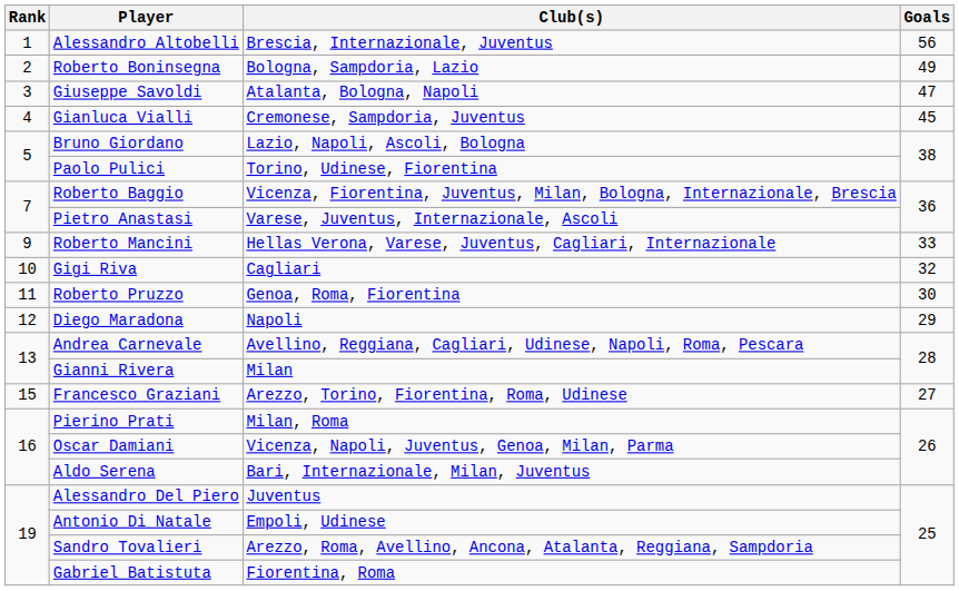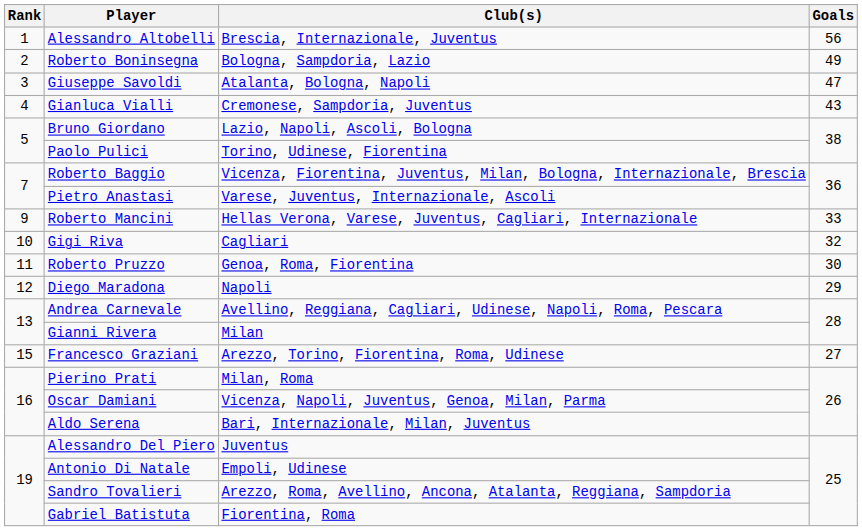Gianluca Vialli | Goals: 45 -> 43
